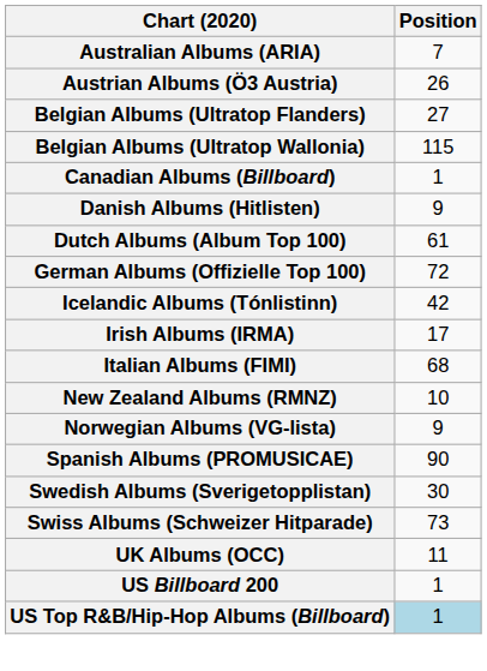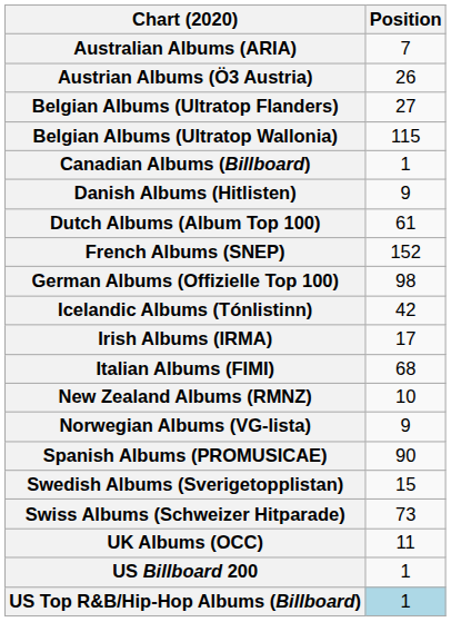+ row: French Albums (SNEP) | 152
German Albums (Offizielle Top 100) | Position: 72 -> 98
Swedish Albums (Sverigetopplistan) | Position: 30 -> 15
